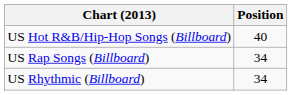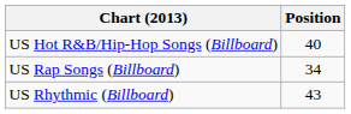US Rhythmic (Billboard) | Position: 34 -> 43
